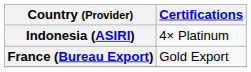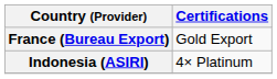rows swapped: France (Bureau Export) <-> Indonesia (ASIRI)
